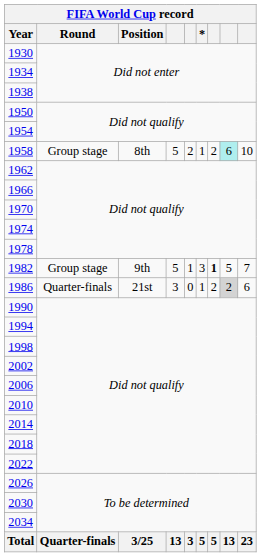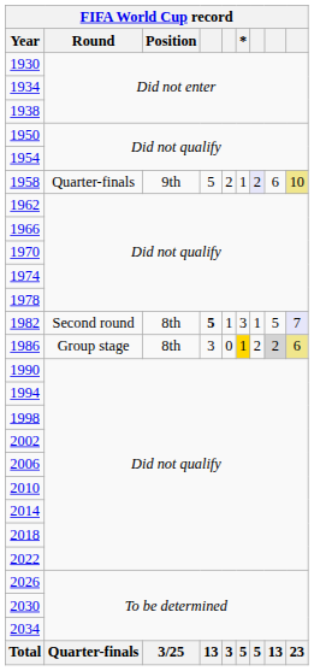1958 | Round: Group stage -> Quarter-finals
1958 | Position: 8th -> 9th
1958 | column 7: no background -> lavender background
1958 | column 8: paleturquoise background -> no background
1958 | column 9: no background -> khaki background
1982 | Round: Group stage -> Second round
1982 | Position: 9th -> 8th
1982 | column 4: normal -> bold
1982 | column 7: bold -> normal
1982 | column 9: no background -> lavender background
1986 | Round: Quarter-finals -> Group stage
1986 | Position: 21st -> 8th
1986 | *: no background -> gold background
1986 | column 9: no background -> khaki background
